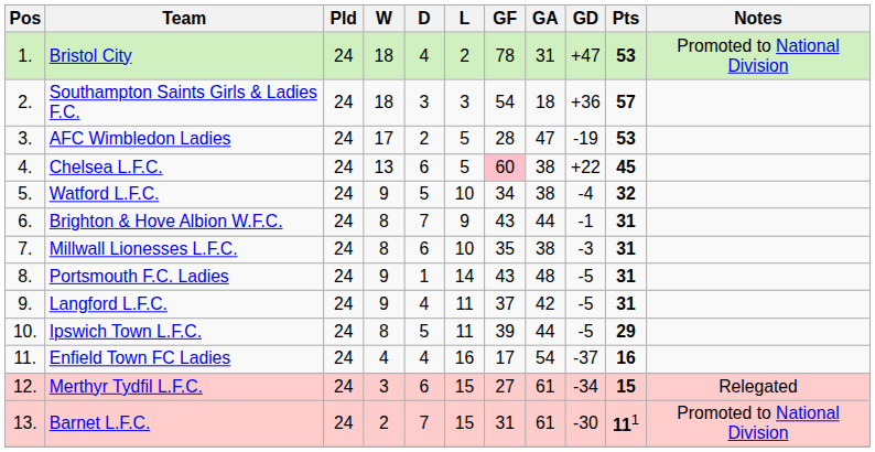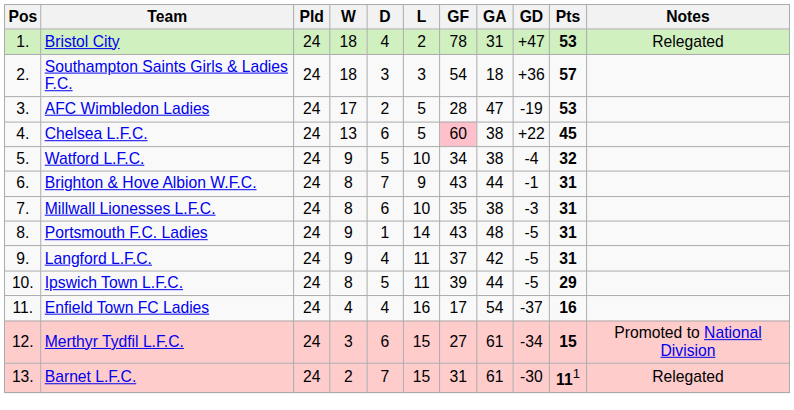Bristol City | Notes: Promoted to National Division -> Relegated
Merthyr Tydfil L.F.C. | Notes: Relegated -> Promoted to National Division
Barnet L.F.C. | Notes: Promoted to National Division -> Relegated
